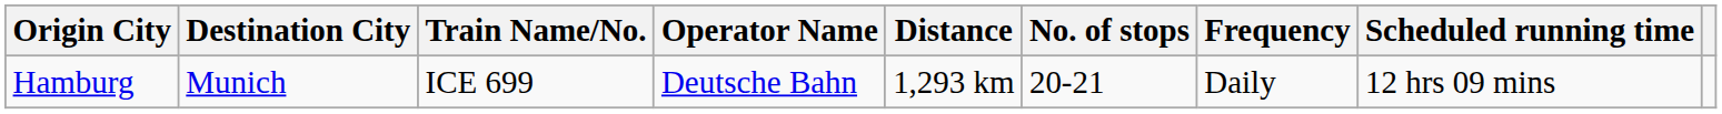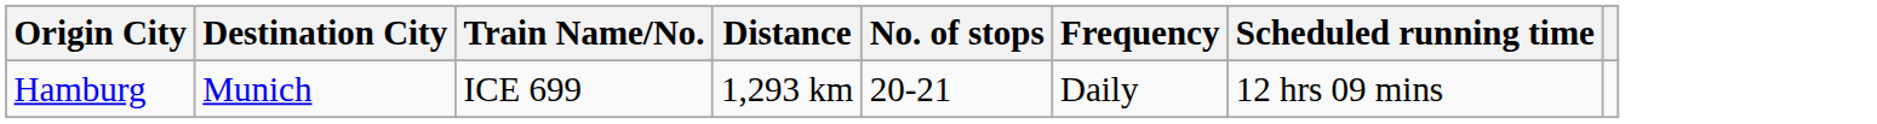- column: Operator Name | Deutsche Bahn
